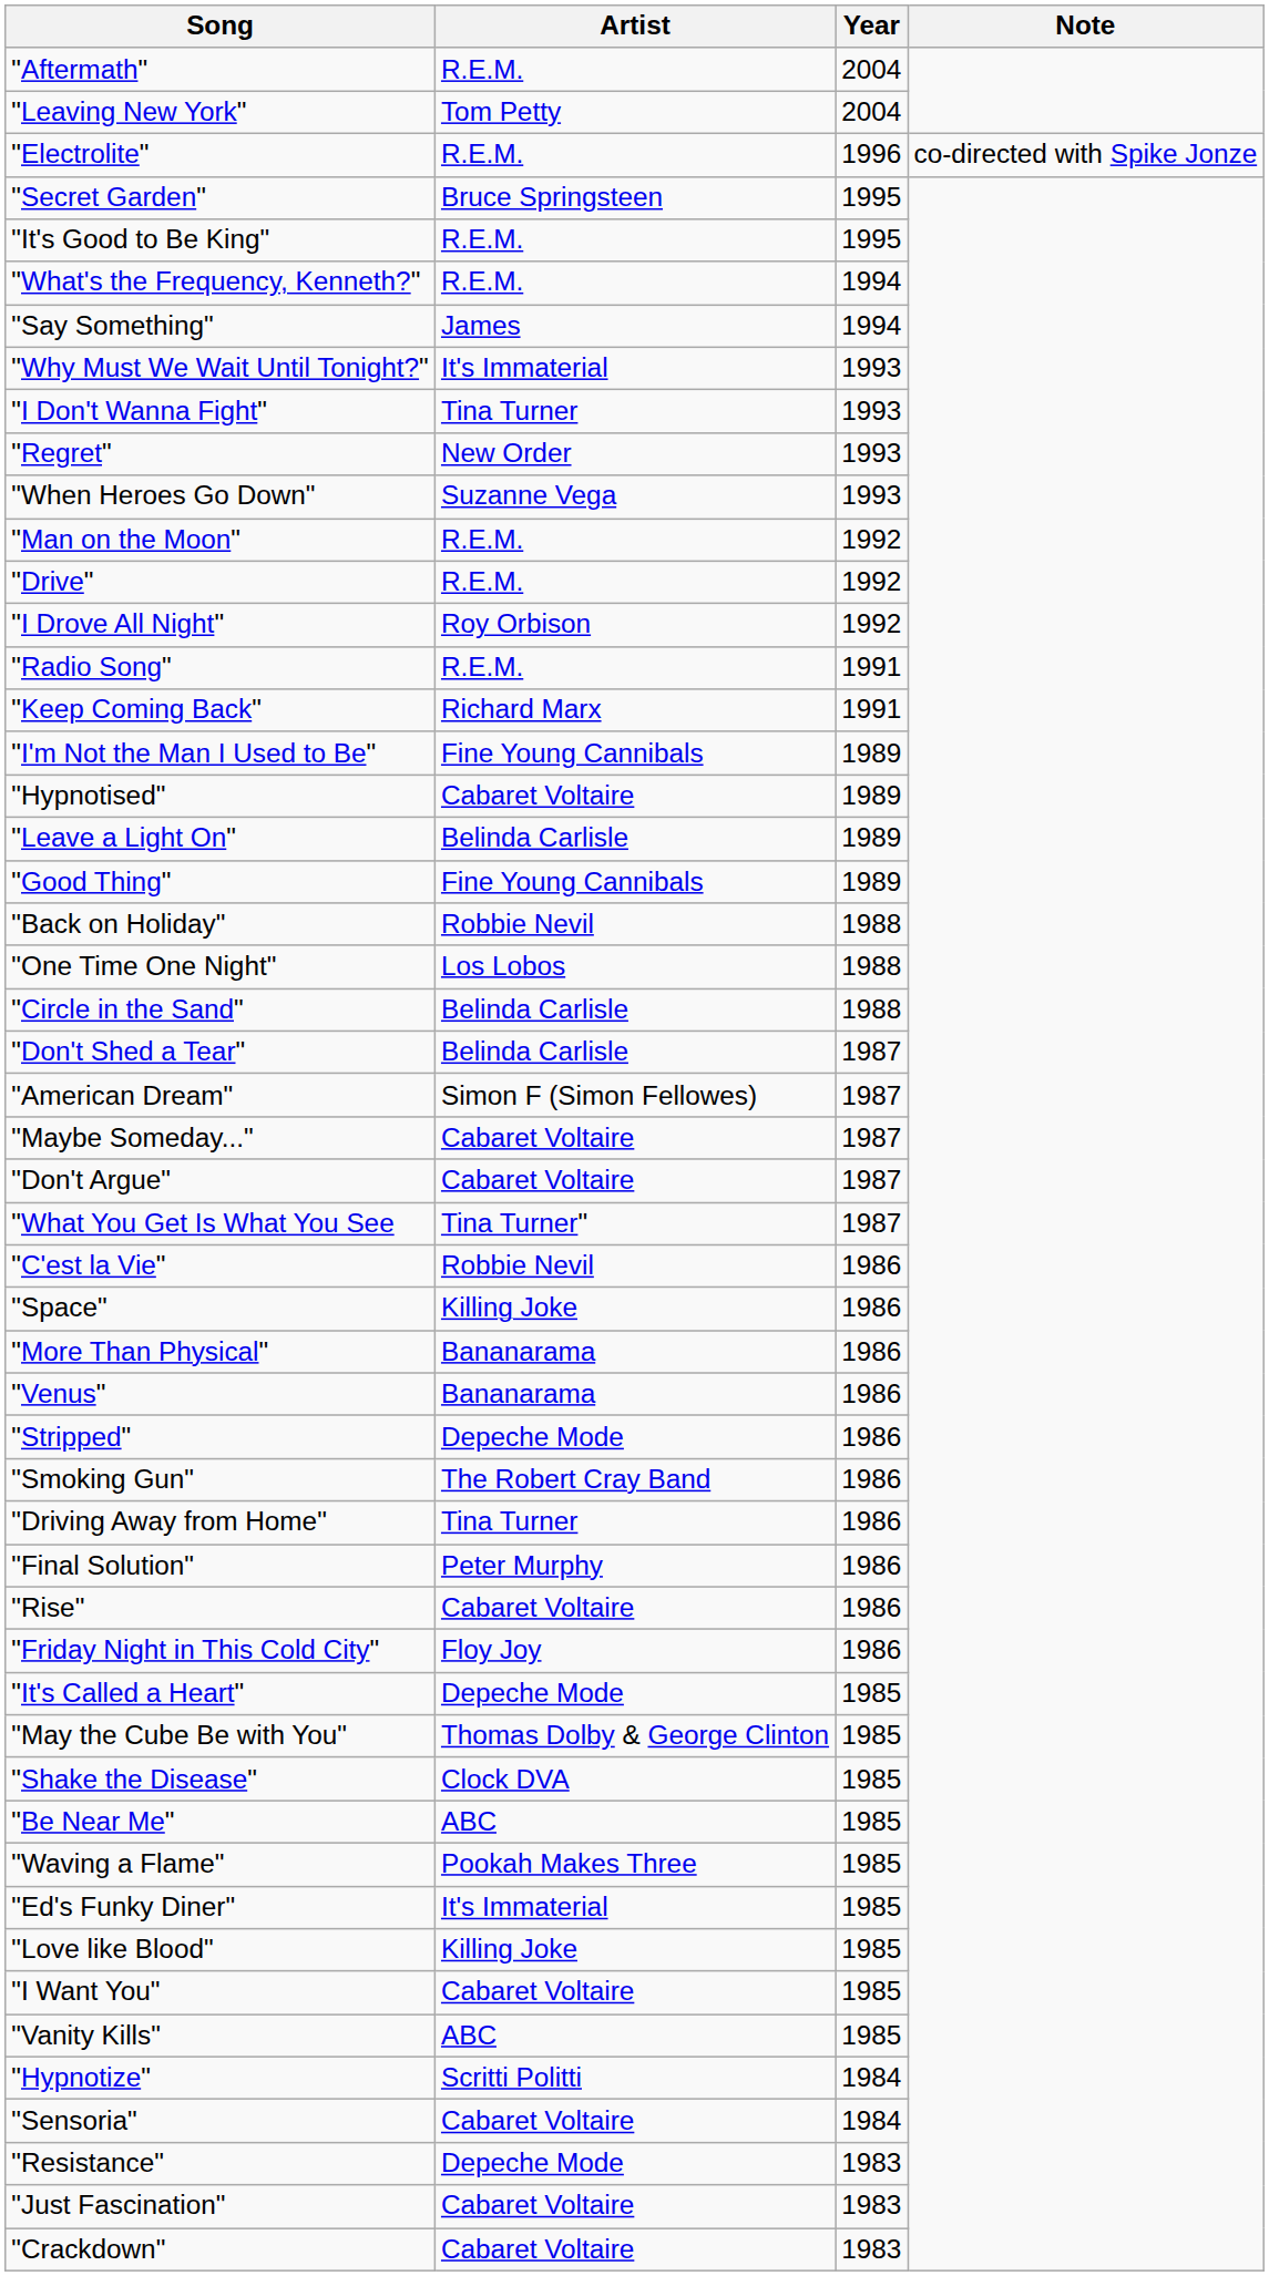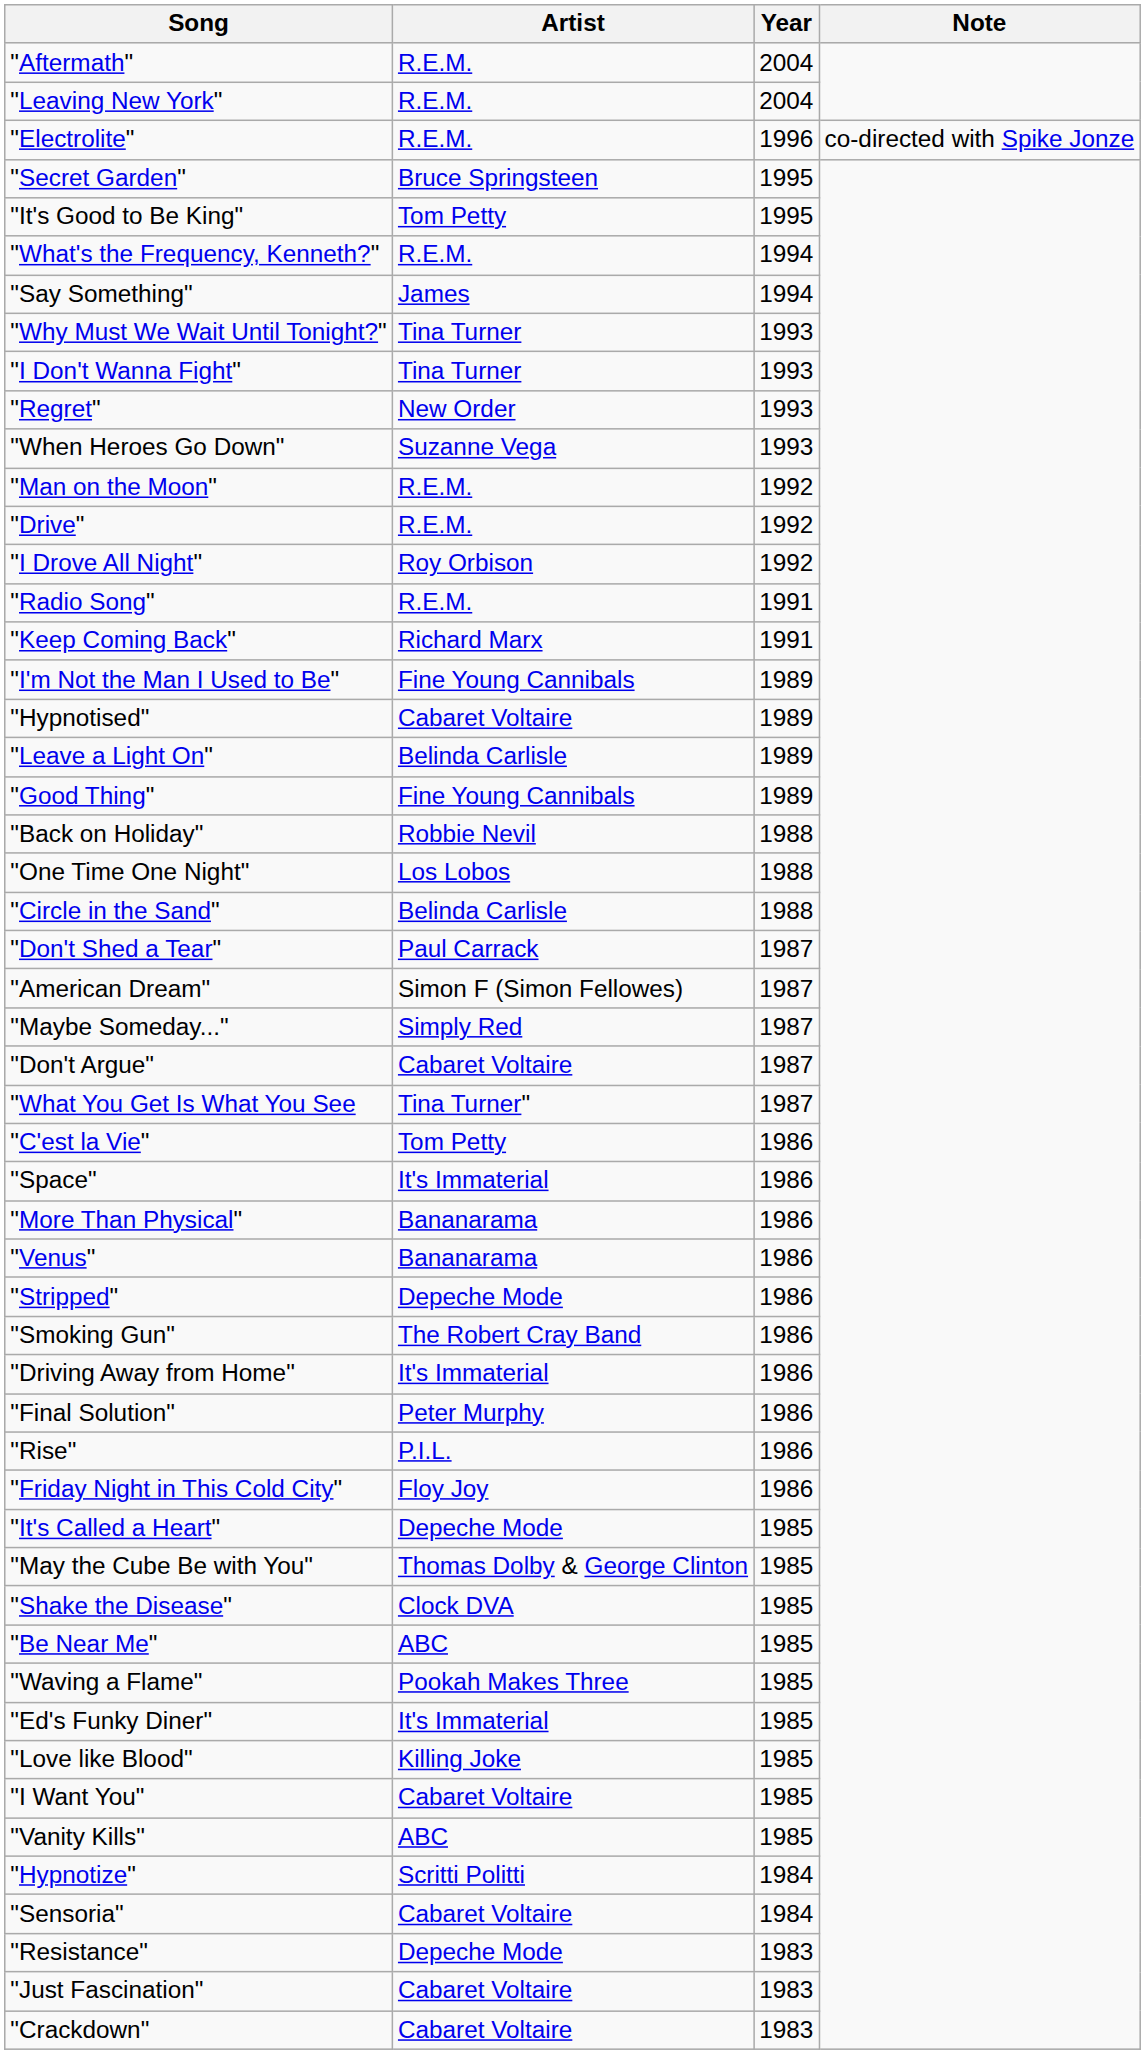"Leaving New York" | Artist: Tom Petty -> R.E.M.
"It's Good to Be King" | Artist: R.E.M. -> Tom Petty
"Why Must We Wait Until Tonight?" | Artist: It's Immaterial -> Tina Turner
"Don't Shed a Tear" | Artist: Belinda Carlisle -> Paul Carrack
"Maybe Someday..." | Artist: Cabaret Voltaire -> Simply Red
"C'est la Vie" | Artist: Robbie Nevil -> Tom Petty
"Space" | Artist: Killing Joke -> It's Immaterial
"Driving Away from Home" | Artist: Tina Turner -> It's Immaterial
"Rise" | Artist: Cabaret Voltaire -> P.I.L.
